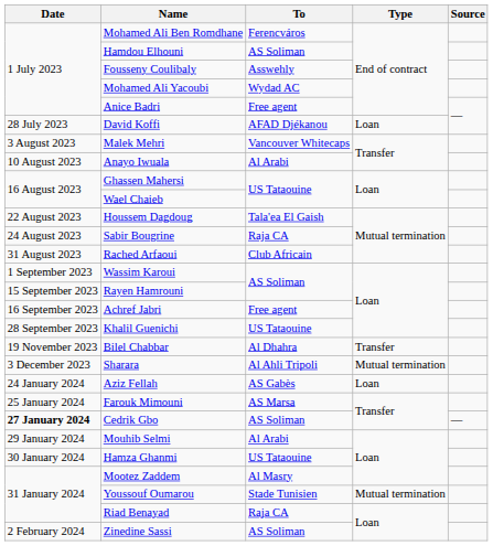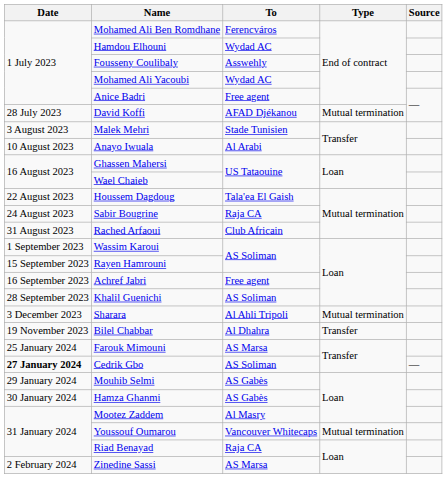Hamdou Elhouni | To: AS Soliman -> Wydad AC
David Koffi | Type: Loan -> Mutual termination
Malek Mehri | To: Vancouver Whitecaps -> Stade Tunisien
Khalil Guenichi | To: US Tataouine -> AS Soliman
rows swapped: Bilel Chabbar <-> Sharara
- row: 24 January 2024 | Aziz Fellah | AS Gabès | Loan
Mouhib Selmi | To: Al Arabi -> AS Gabès
Hamza Ghanmi | To: US Tataouine -> AS Gabès
Youssouf Oumarou | To: Stade Tunisien -> Vancouver Whitecaps
Zinedine Sassi | To: AS Soliman -> AS Marsa
